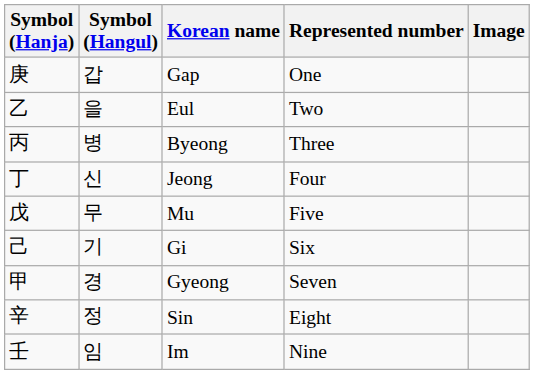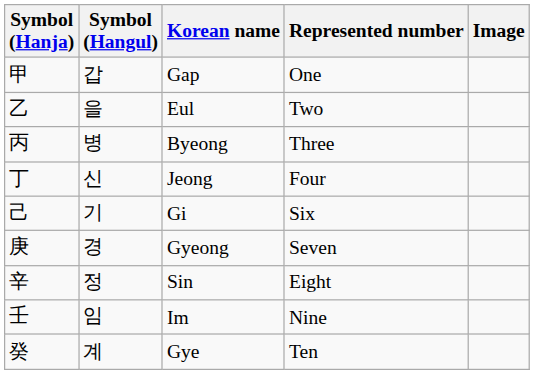Gap | Symbol (Hanja): 庚 -> 甲
- row: 戊 | 무 | Mu | Five
Gyeong | Symbol (Hanja): 甲 -> 庚
+ row: 癸 | 계 | Gye | Ten
